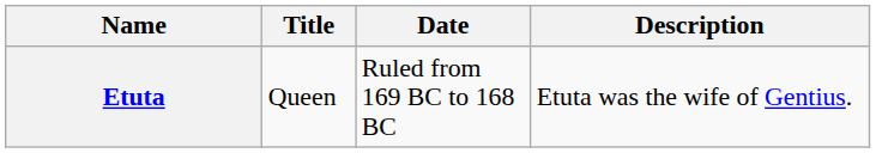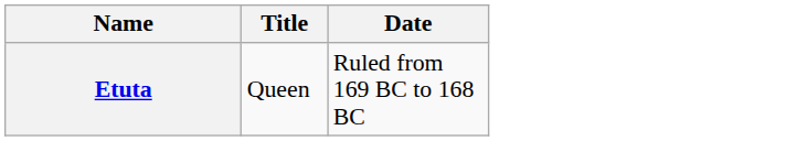- column: Description | Etuta was the wife of Gentius.
